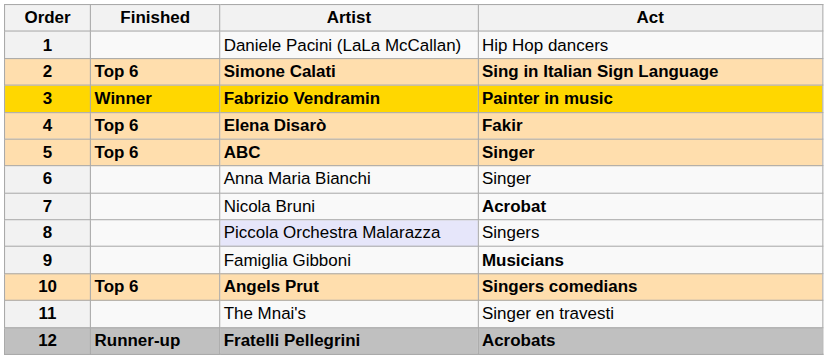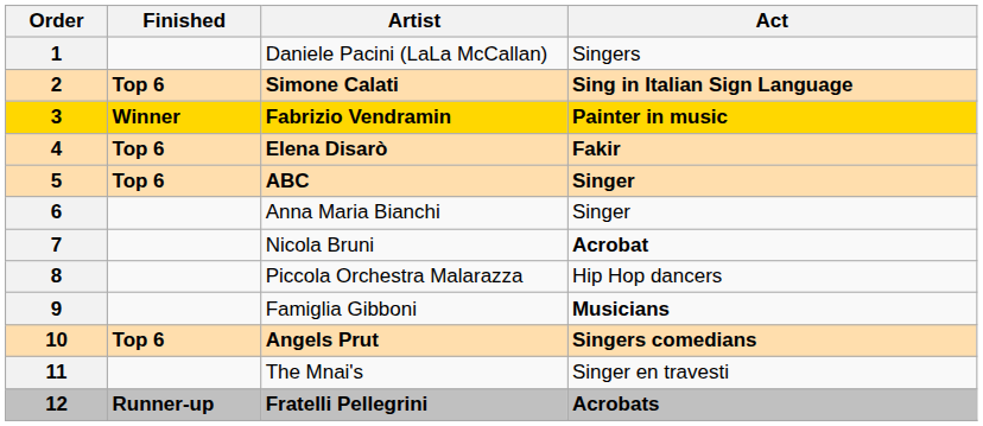1 | Act: Hip Hop dancers -> Singers
8 | Artist: lavender background -> no background
8 | Act: Singers -> Hip Hop dancers
